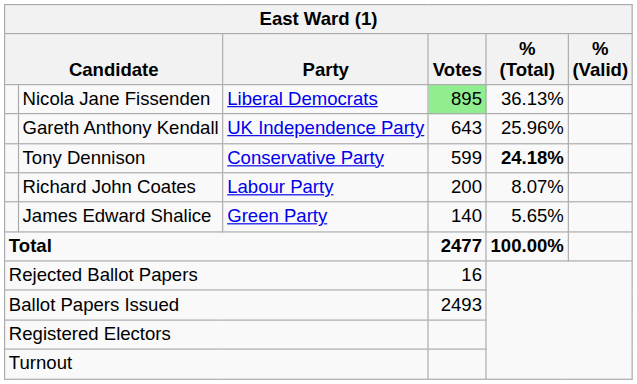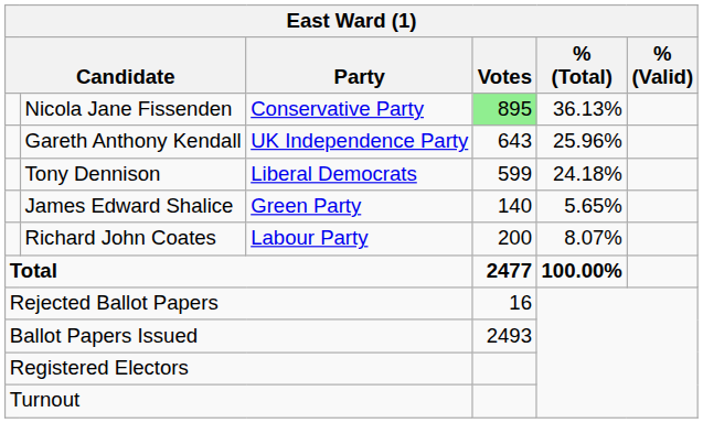Nicola Jane Fissenden | Party: Liberal Democrats -> Conservative Party
Tony Dennison | Party: Conservative Party -> Liberal Democrats
Tony Dennison | % (Total): bold -> normal
rows swapped: Richard John Coates <-> James Edward Shalice
